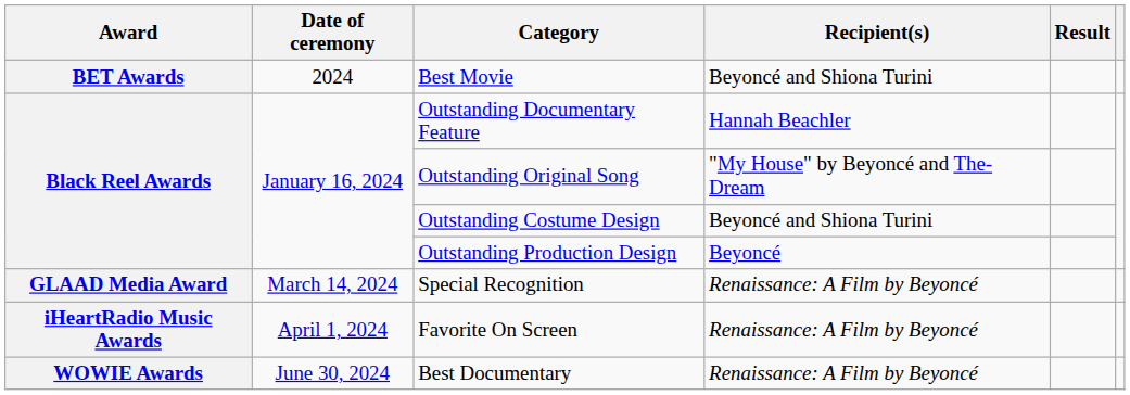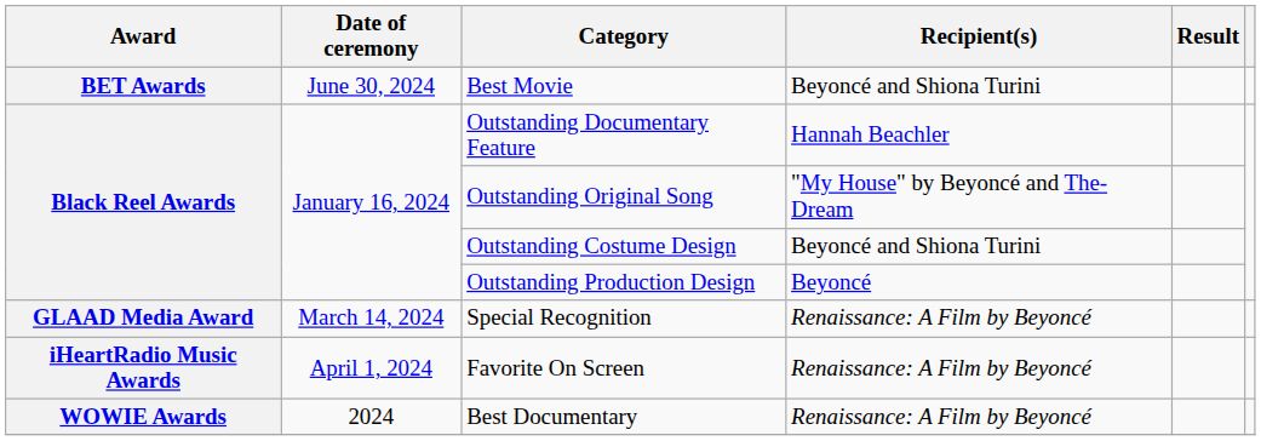Best Movie | Date of ceremony: 2024 -> June 30, 2024
Best Documentary | Date of ceremony: June 30, 2024 -> 2024
